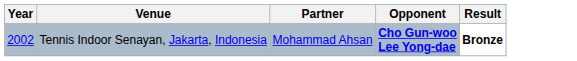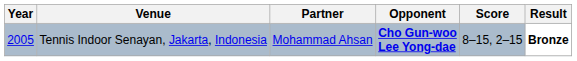+ column: Score | 8–15, 2–15
Tennis Indoor Senayan, Jakarta, Indonesia | Year: 2002 -> 2005
